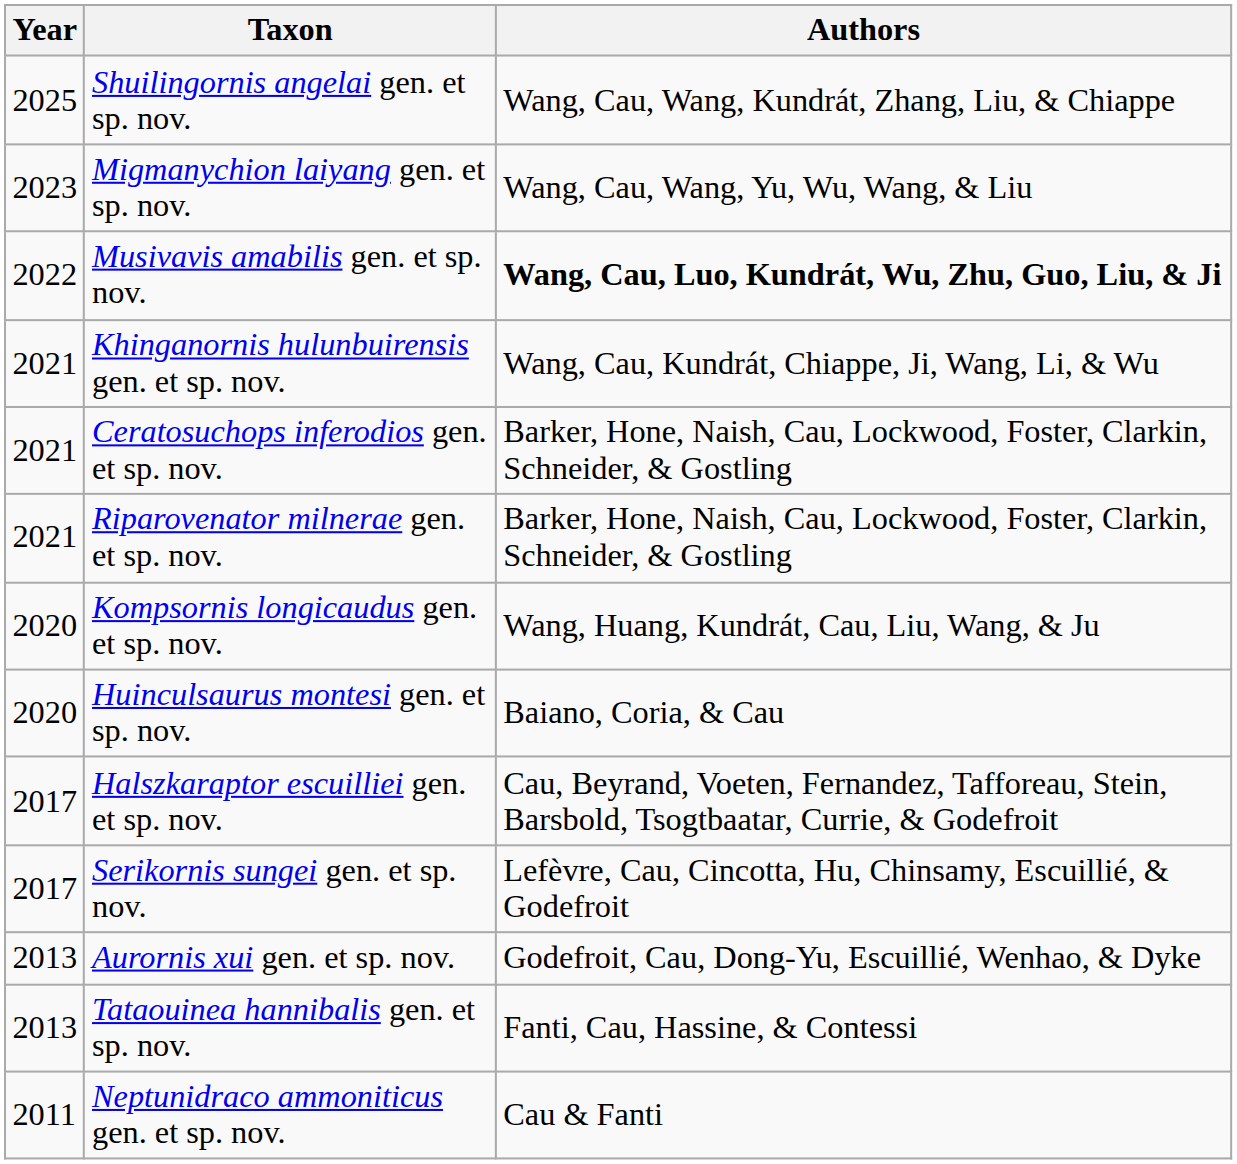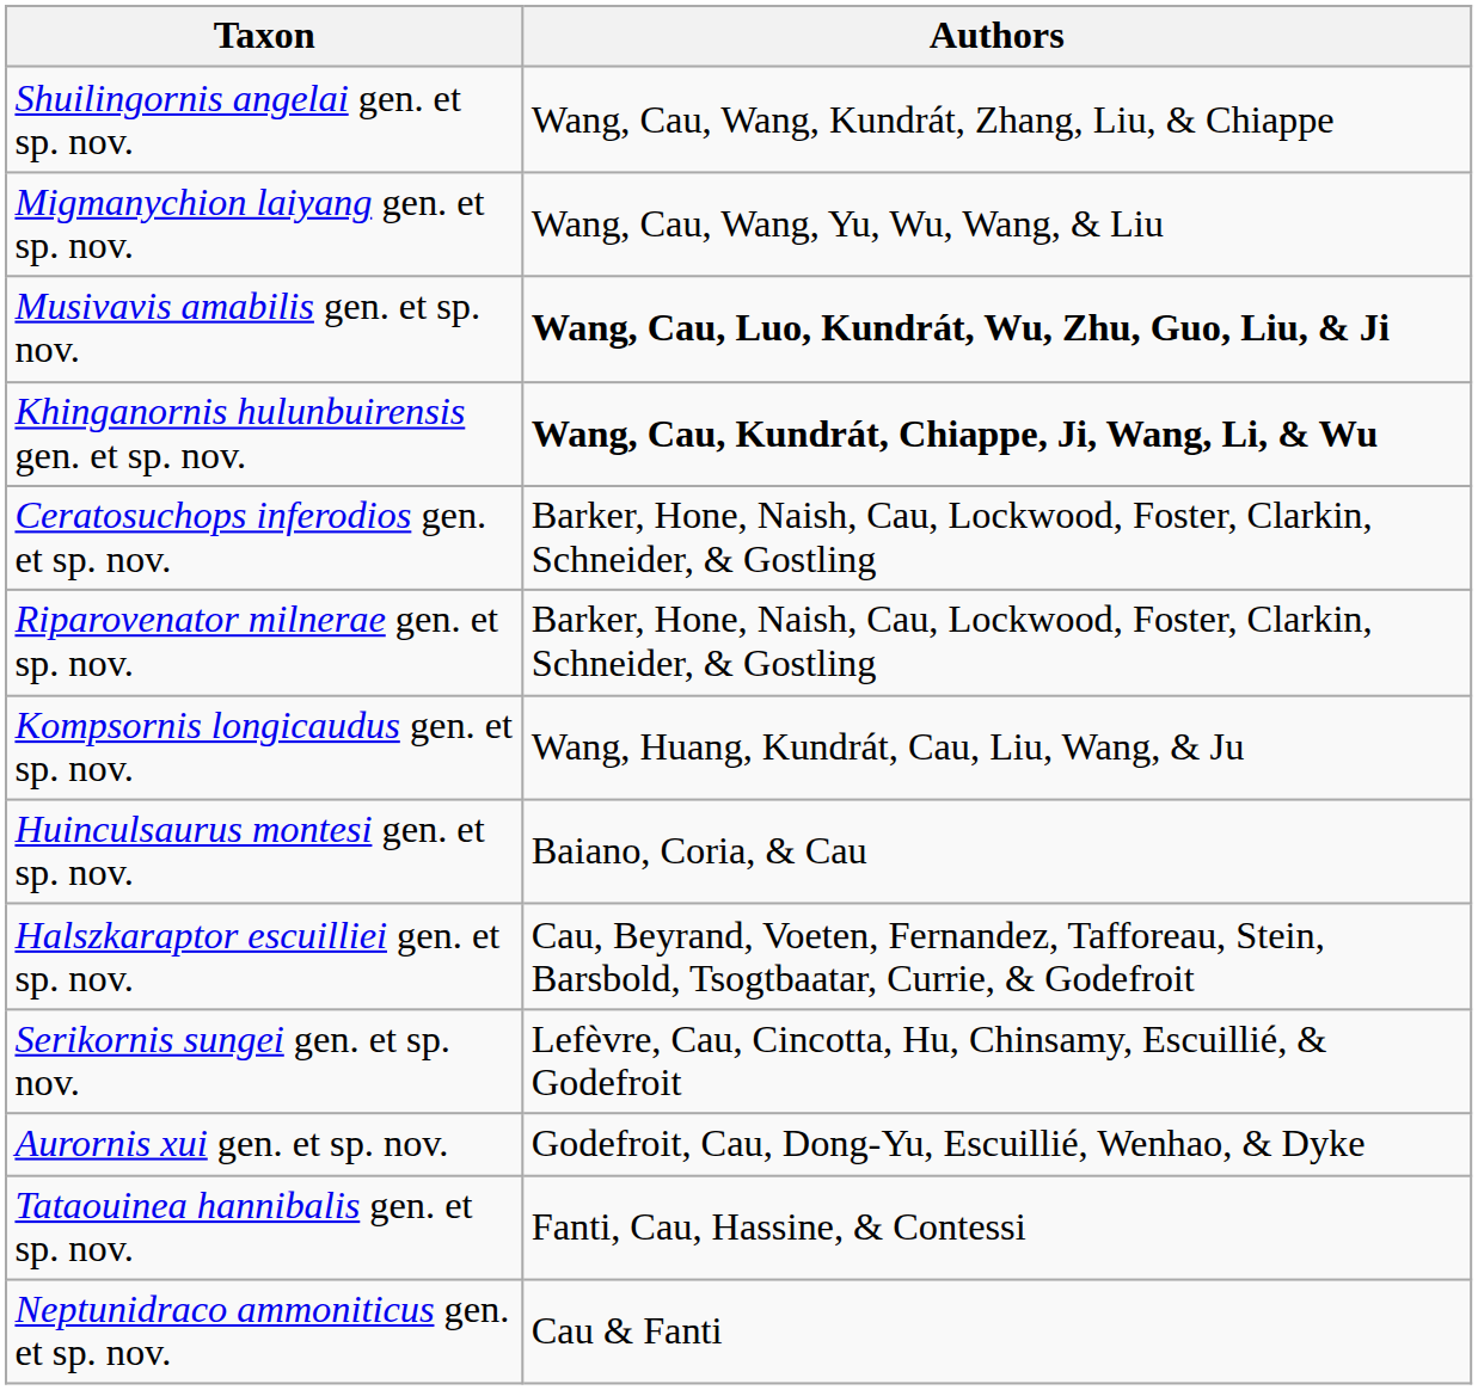- column: Year | 2025 | 2023 | 2022 | 2021 | 2021 | 2021 | 2020 | 2020 | 2017 | 2017 | 2013 | 2013 | 2011
Khinganornis hulunbuirensis gen. et sp. nov. | Authors: normal -> bold
